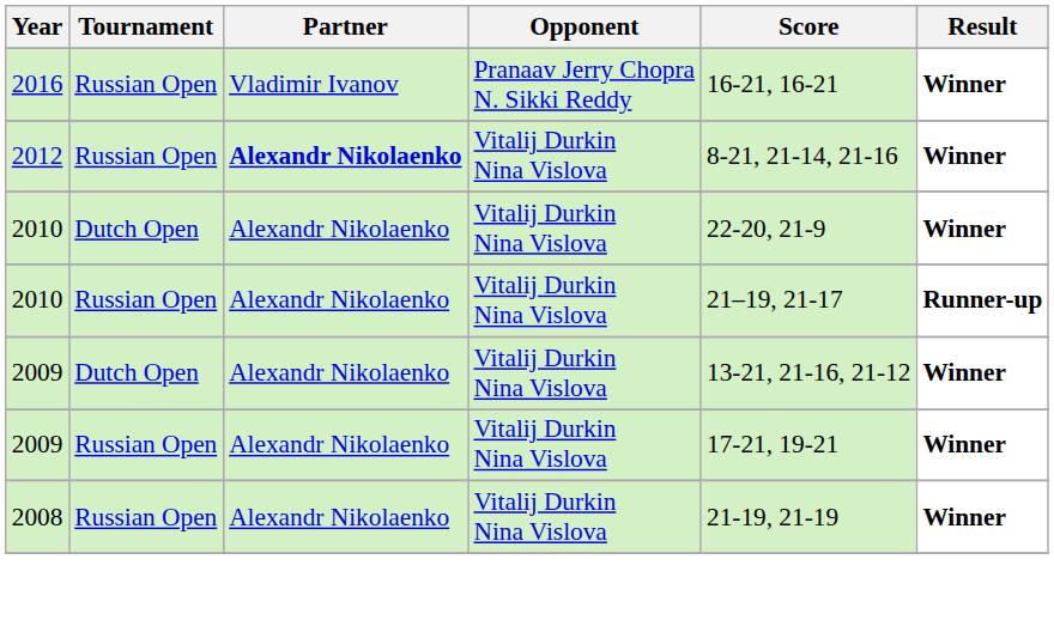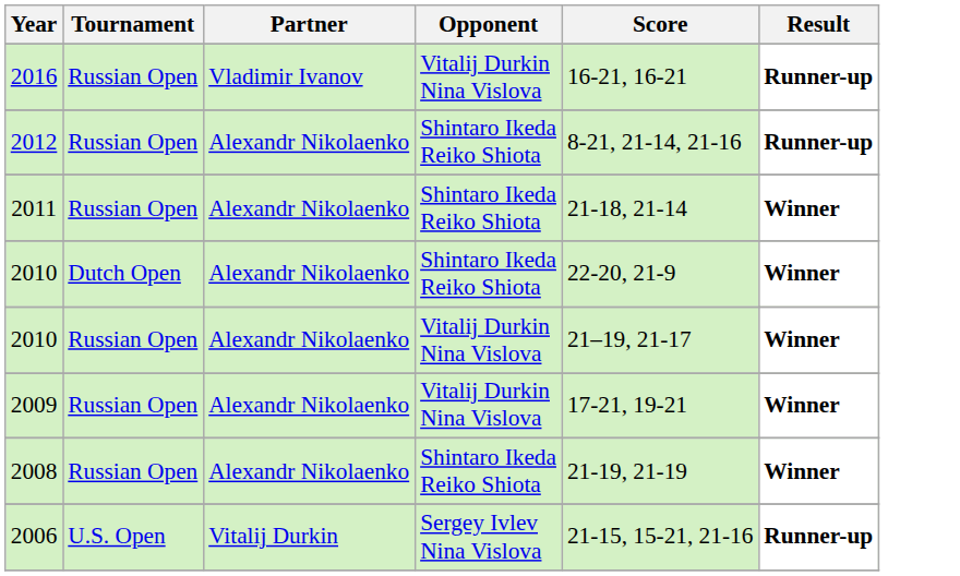2016 | Opponent: Pranaav Jerry Chopra N. Sikki Reddy -> Vitalij Durkin Nina Vislova
2016 | Result: Winner -> Runner-up
2012 | Partner: bold -> normal
2012 | Opponent: Vitalij Durkin Nina Vislova -> Shintaro Ikeda Reiko Shiota
2012 | Result: Winner -> Runner-up
+ row: 2011 | Russian Open | Alexandr Nikolaenko | Shintaro Ikeda Reiko Shiota | 21-18, 21-14 | Winner
2010 / Dutch Open | Opponent: Vitalij Durkin Nina Vislova -> Shintaro Ikeda Reiko Shiota
2010 / Russian Open | Result: Runner-up -> Winner
- row: 2009 | Dutch Open | Alexandr Nikolaenko | Vitalij Durkin Nina Vislova | 13-21, 21-16, 21-12 | Winner
2008 | Opponent: Vitalij Durkin Nina Vislova -> Shintaro Ikeda Reiko Shiota
+ row: 2006 | U.S. Open | Vitalij Durkin | Sergey Ivlev Nina Vislova | 21-15, 15-21, 21-16 | Runner-up
